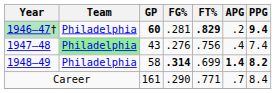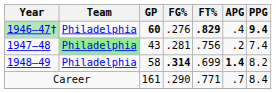1946–47† | FG%: .281 -> .276
1946–47† | APG: .2 -> .4
1947–48 | FG%: .276 -> .281
1947–48 | APG: .4 -> .2
1948–49 | PPG: bold -> normal
